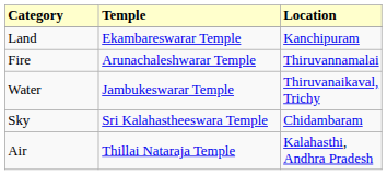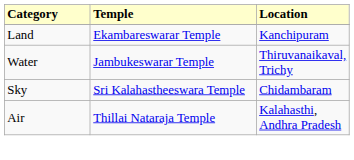- row: Fire | Arunachaleshwarar Temple | Thiruvannamalai
